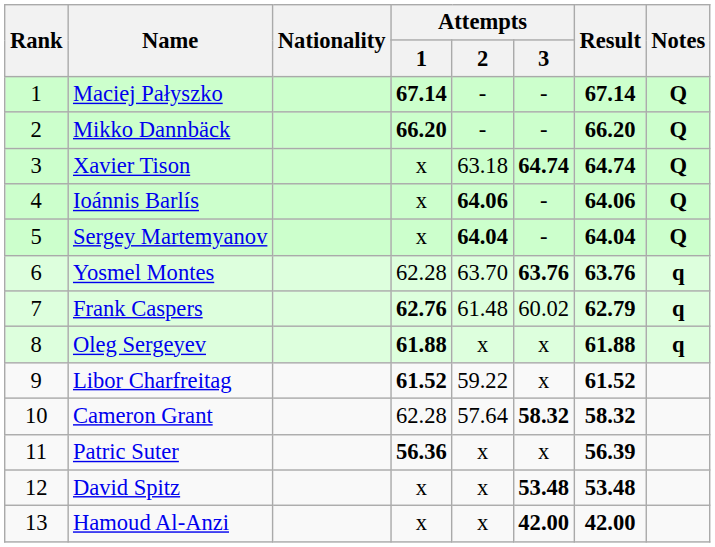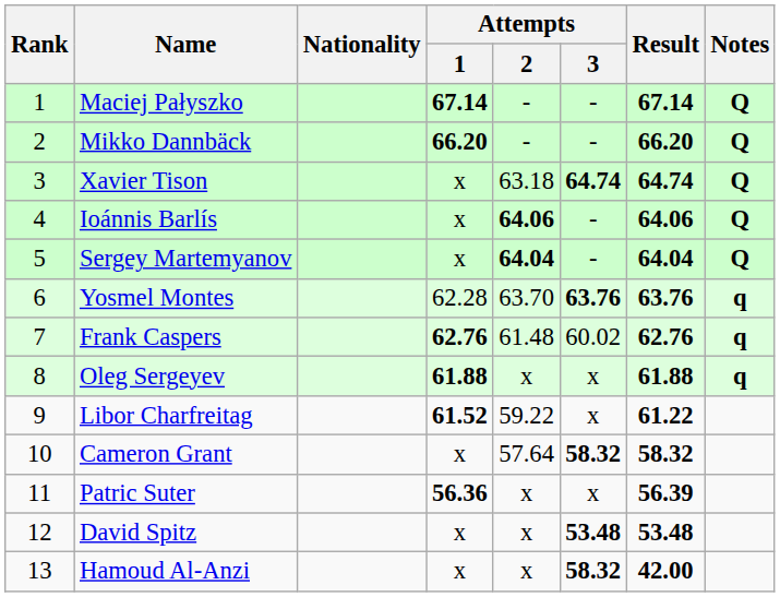Frank Caspers | Result: 62.79 -> 62.76
Libor Charfreitag | Result: 61.52 -> 61.22
Cameron Grant | Attempts / 1: 62.28 -> x
Hamoud Al-Anzi | Attempts / 3: 42.00 -> 58.32
